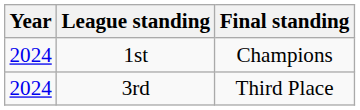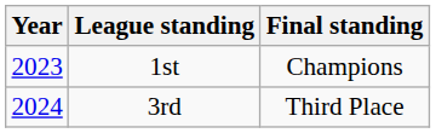1st | Year: 2024 -> 2023
